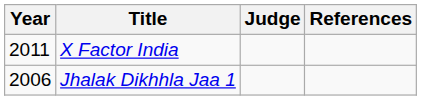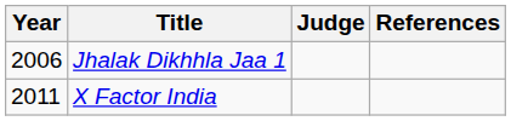rows swapped: Jhalak Dikhhla Jaa 1 <-> X Factor India
